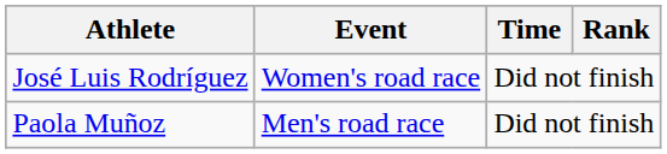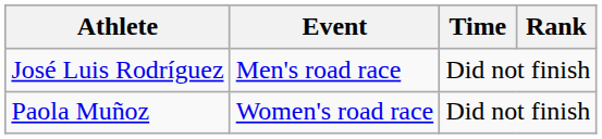José Luis Rodríguez | Event: Women's road race -> Men's road race
Paola Muñoz | Event: Men's road race -> Women's road race
